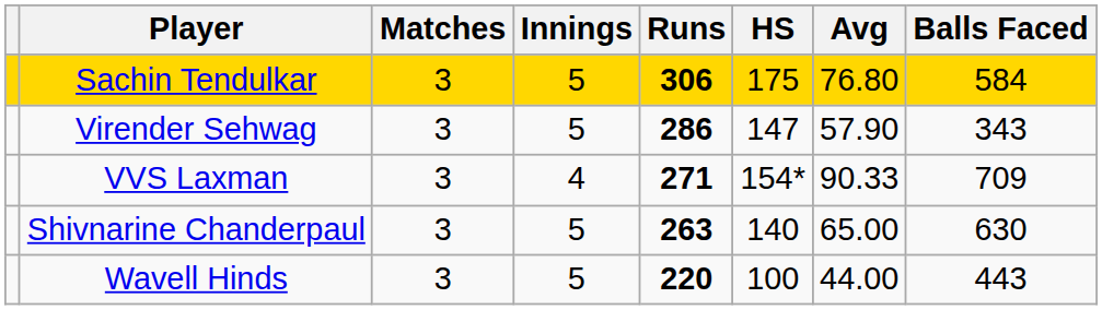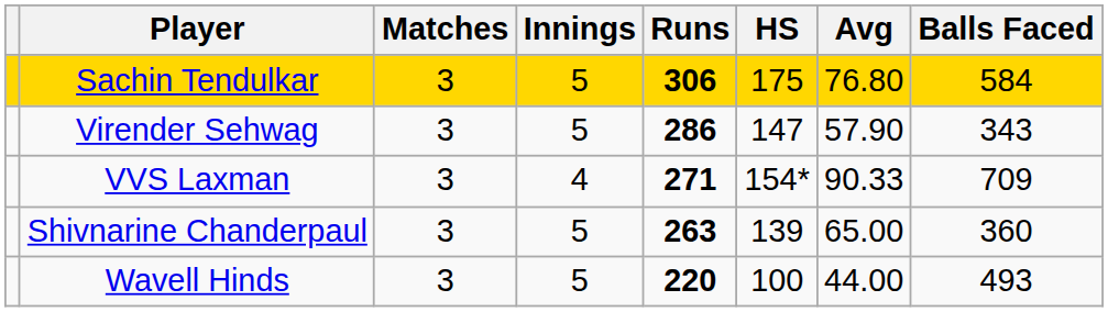Shivnarine Chanderpaul | HS: 140 -> 139
Shivnarine Chanderpaul | Balls Faced: 630 -> 360
Wavell Hinds | Balls Faced: 443 -> 493
